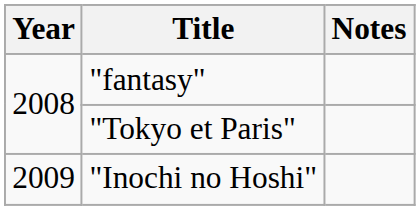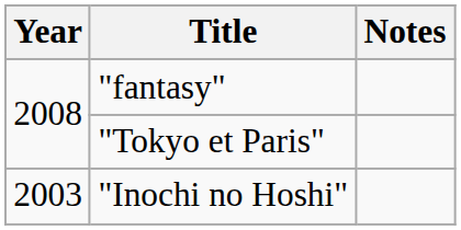"Inochi no Hoshi" | Year: 2009 -> 2003
